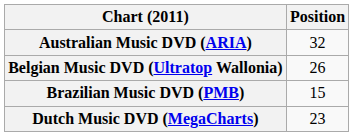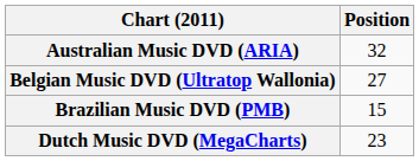Belgian Music DVD (Ultratop Wallonia) | Position: 26 -> 27
